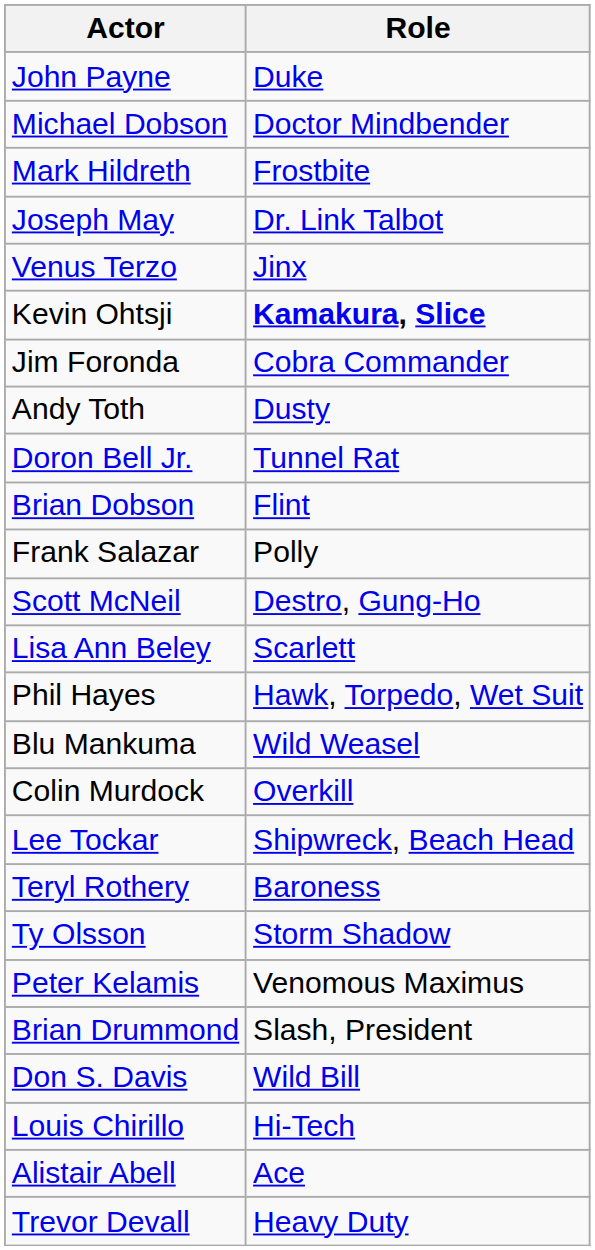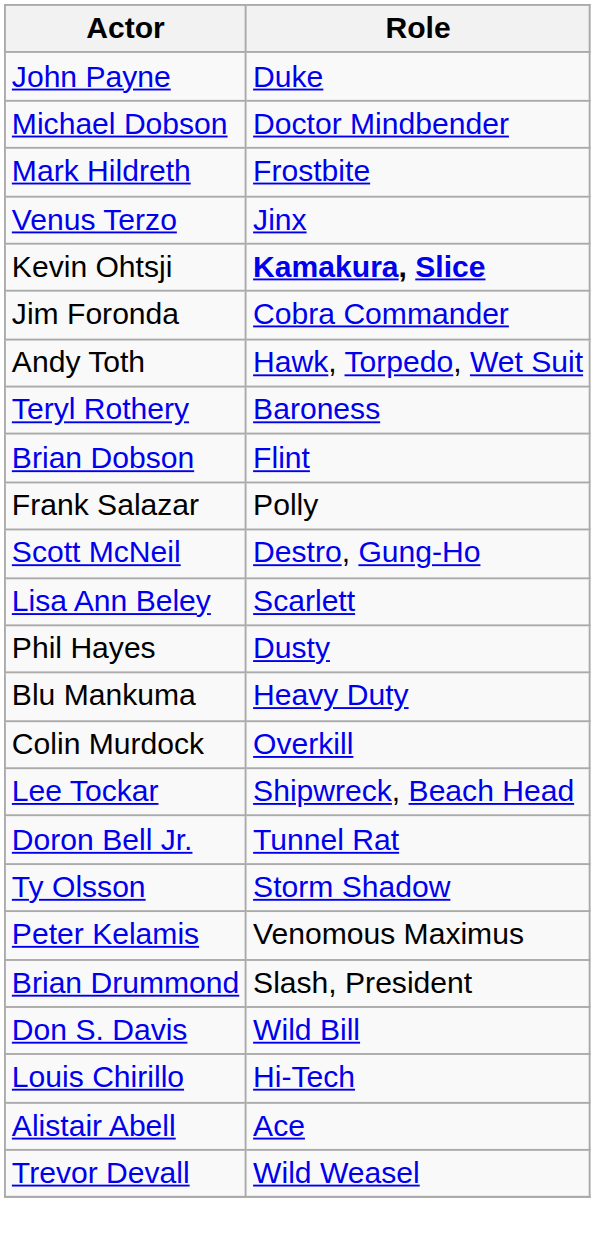- row: Joseph May | Dr. Link Talbot
Andy Toth | Role: Dusty -> Hawk, Torpedo, Wet Suit
rows swapped: Doron Bell Jr. <-> Teryl Rothery
Phil Hayes | Role: Hawk, Torpedo, Wet Suit -> Dusty
Blu Mankuma | Role: Wild Weasel -> Heavy Duty
Trevor Devall | Role: Heavy Duty -> Wild Weasel
